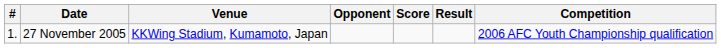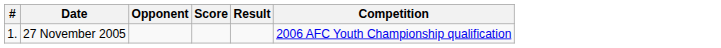- column: Venue | KKWing Stadium, Kumamoto, Japan
